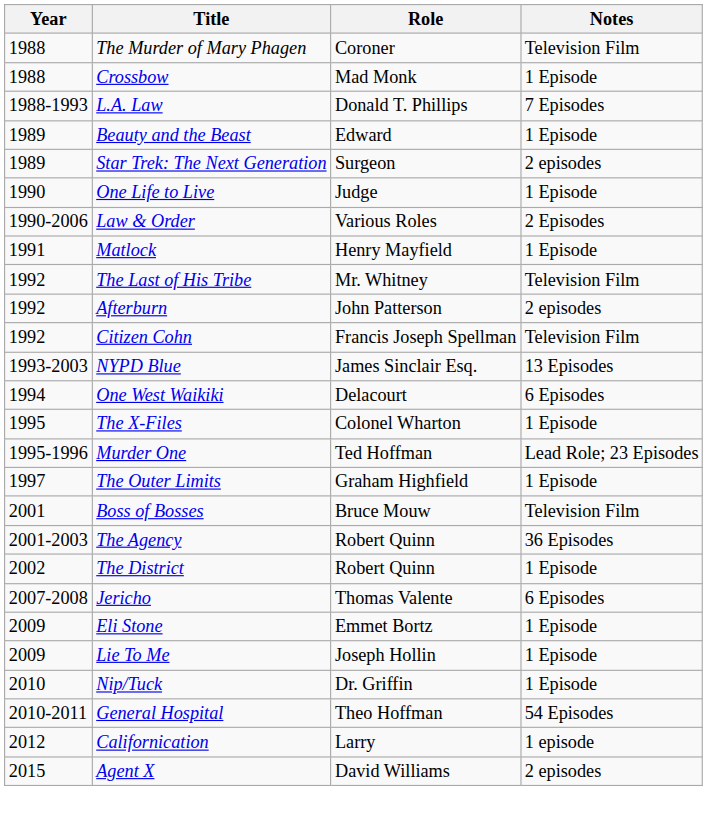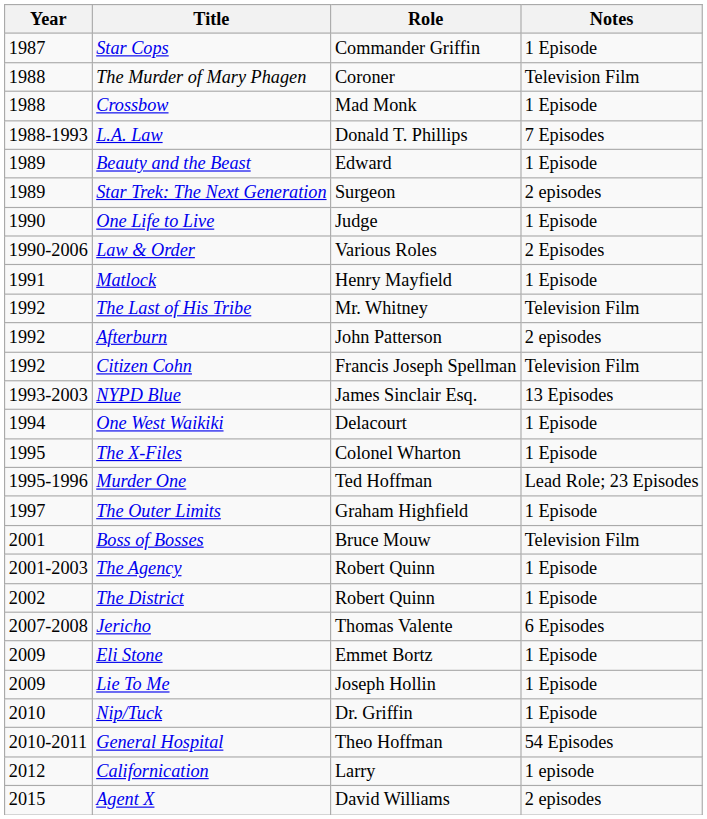+ row: 1987 | Star Cops | Commander Griffin | 1 Episode
One West Waikiki | Notes: 6 Episodes -> 1 Episode
The Agency | Notes: 36 Episodes -> 1 Episode
